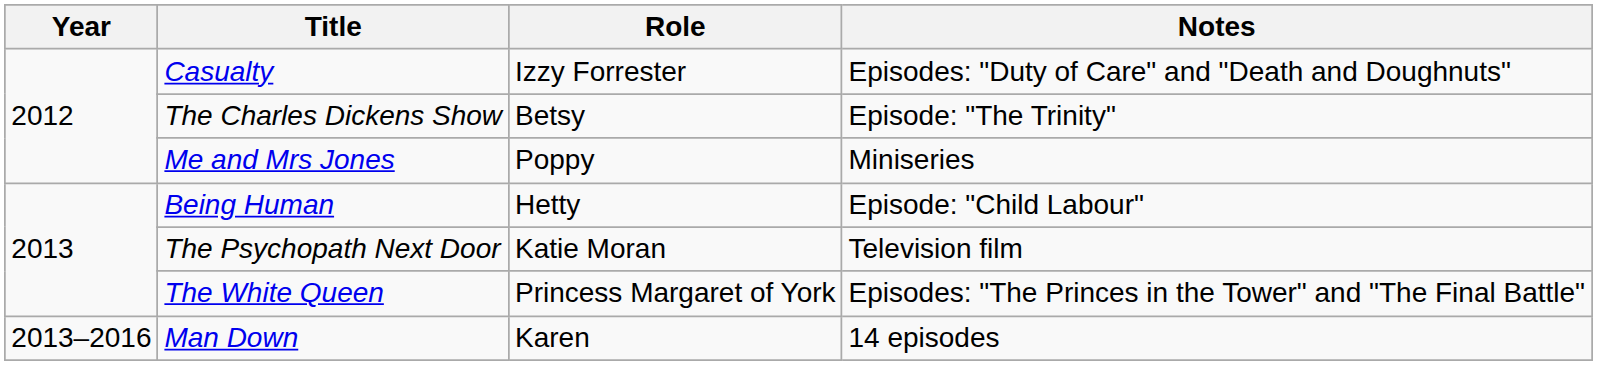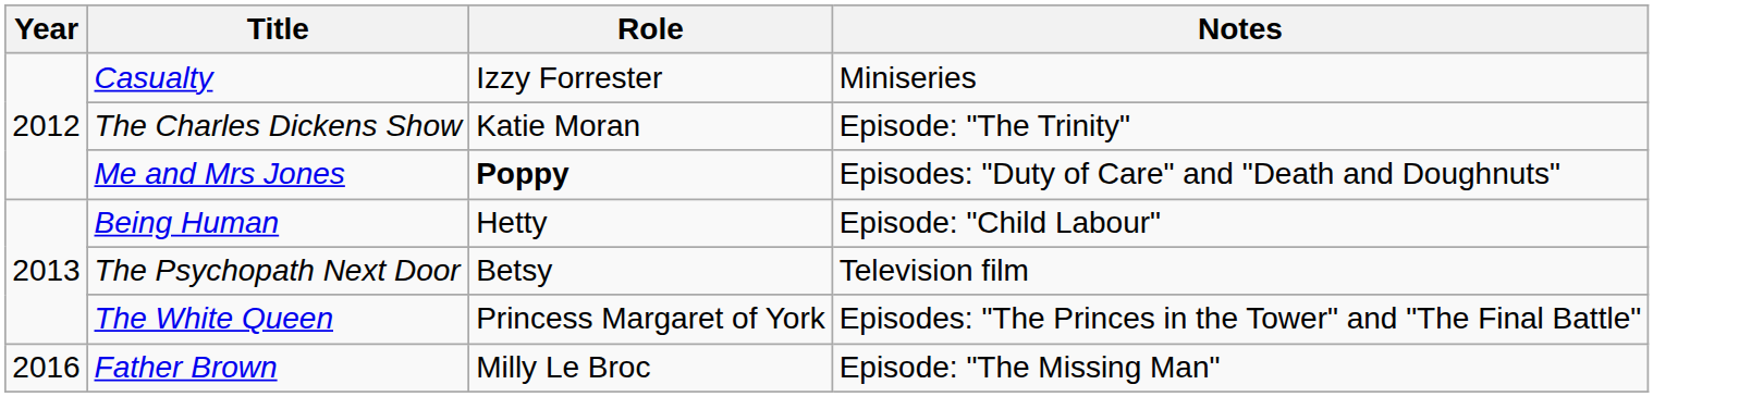Casualty | Notes: Episodes: "Duty of Care" and "Death and Doughnuts" -> Miniseries
The Charles Dickens Show | Role: Betsy -> Katie Moran
Me and Mrs Jones | Role: normal -> bold
Me and Mrs Jones | Notes: Miniseries -> Episodes: "Duty of Care" and "Death and Doughnuts"
The Psychopath Next Door | Role: Katie Moran -> Betsy
- row: 2013–2016 | Man Down | Karen | 14 episodes
+ row: 2016 | Father Brown | Milly Le Broc | Episode: "The Missing Man"
